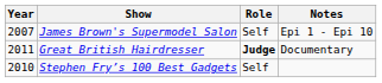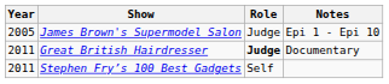James Brown's Supermodel Salon | Year: 2007 -> 2005
James Brown's Supermodel Salon | Role: Self -> Judge
Stephen Fry’s 100 Best Gadgets | Year: 2010 -> 2011
